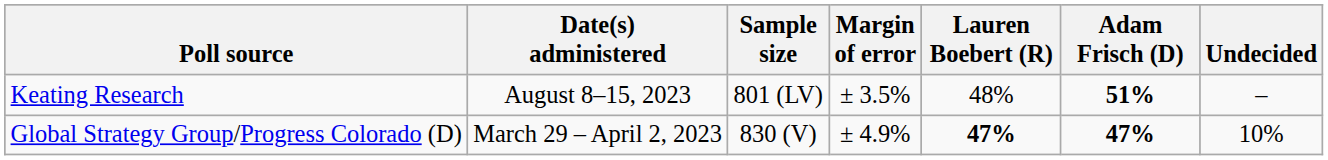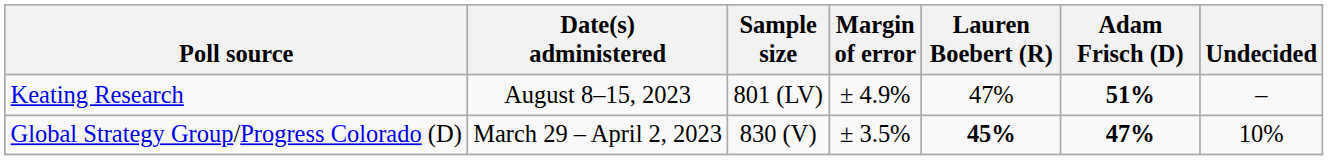Keating Research | Margin of error: ± 3.5% -> ± 4.9%
Keating Research | Lauren Boebert (R): 48% -> 47%
Global Strategy Group/Progress Colorado (D) | Margin of error: ± 4.9% -> ± 3.5%
Global Strategy Group/Progress Colorado (D) | Lauren Boebert (R): 47% -> 45%
